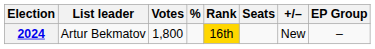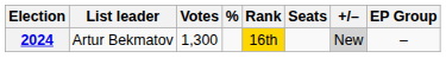2024 | Votes: 1,800 -> 1,300
2024 | +/–: no background -> lightgrey background
